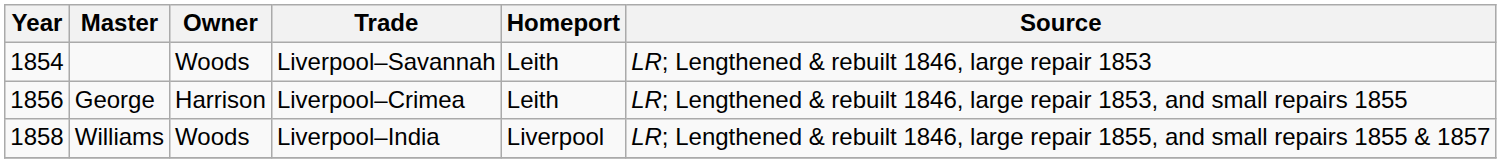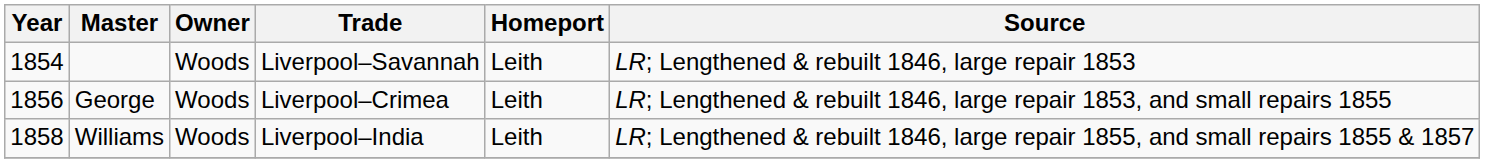George | Owner: Harrison -> Woods
Williams | Homeport: Liverpool -> Leith
